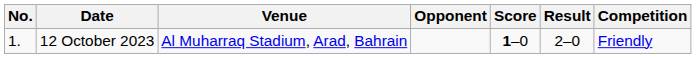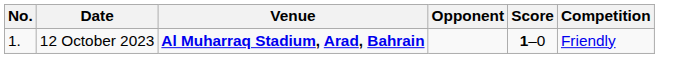- column: Result | 2–0
12 October 2023 | Venue: normal -> bold
